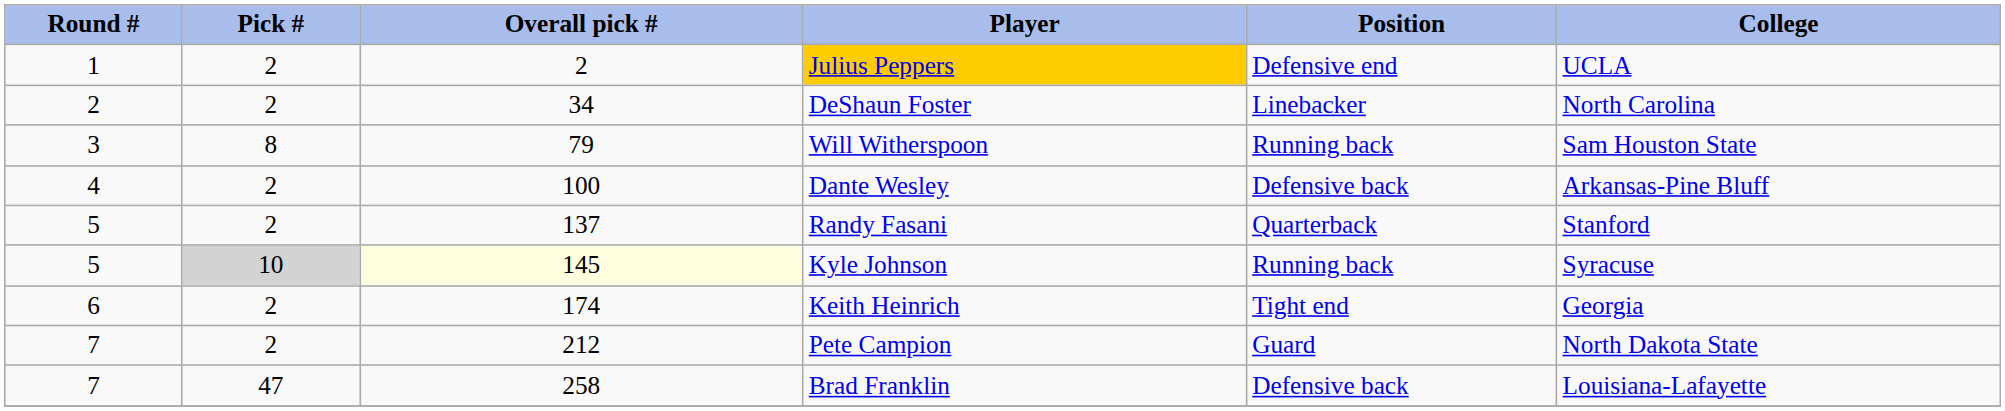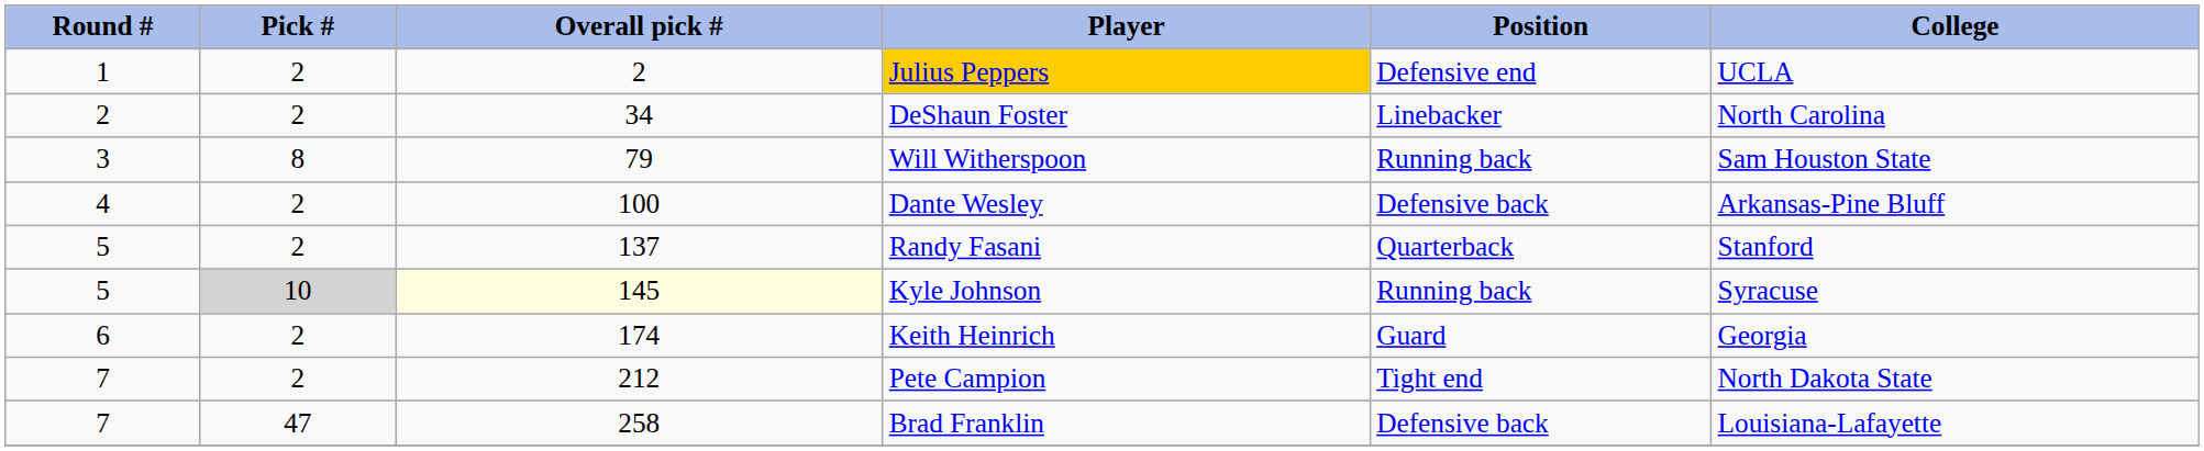Keith Heinrich | Position: Tight end -> Guard
Pete Campion | Position: Guard -> Tight end
